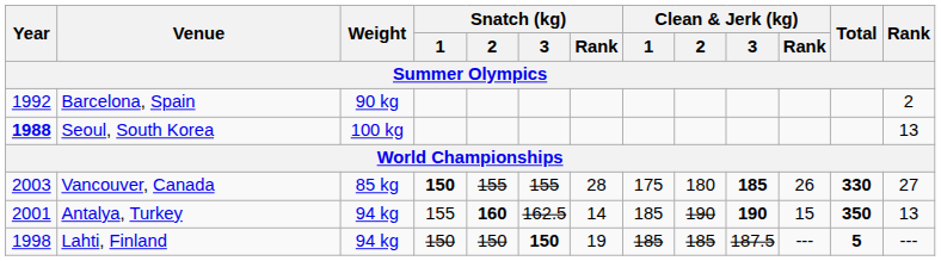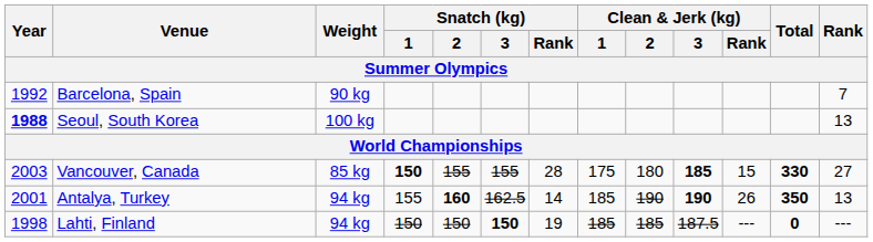Barcelona, Spain | Rank: 2 -> 7
Vancouver, Canada | Clean & Jerk (kg) / Rank: 26 -> 15
Antalya, Turkey | Clean & Jerk (kg) / Rank: 15 -> 26
Lahti, Finland | Total: 5 -> 0
